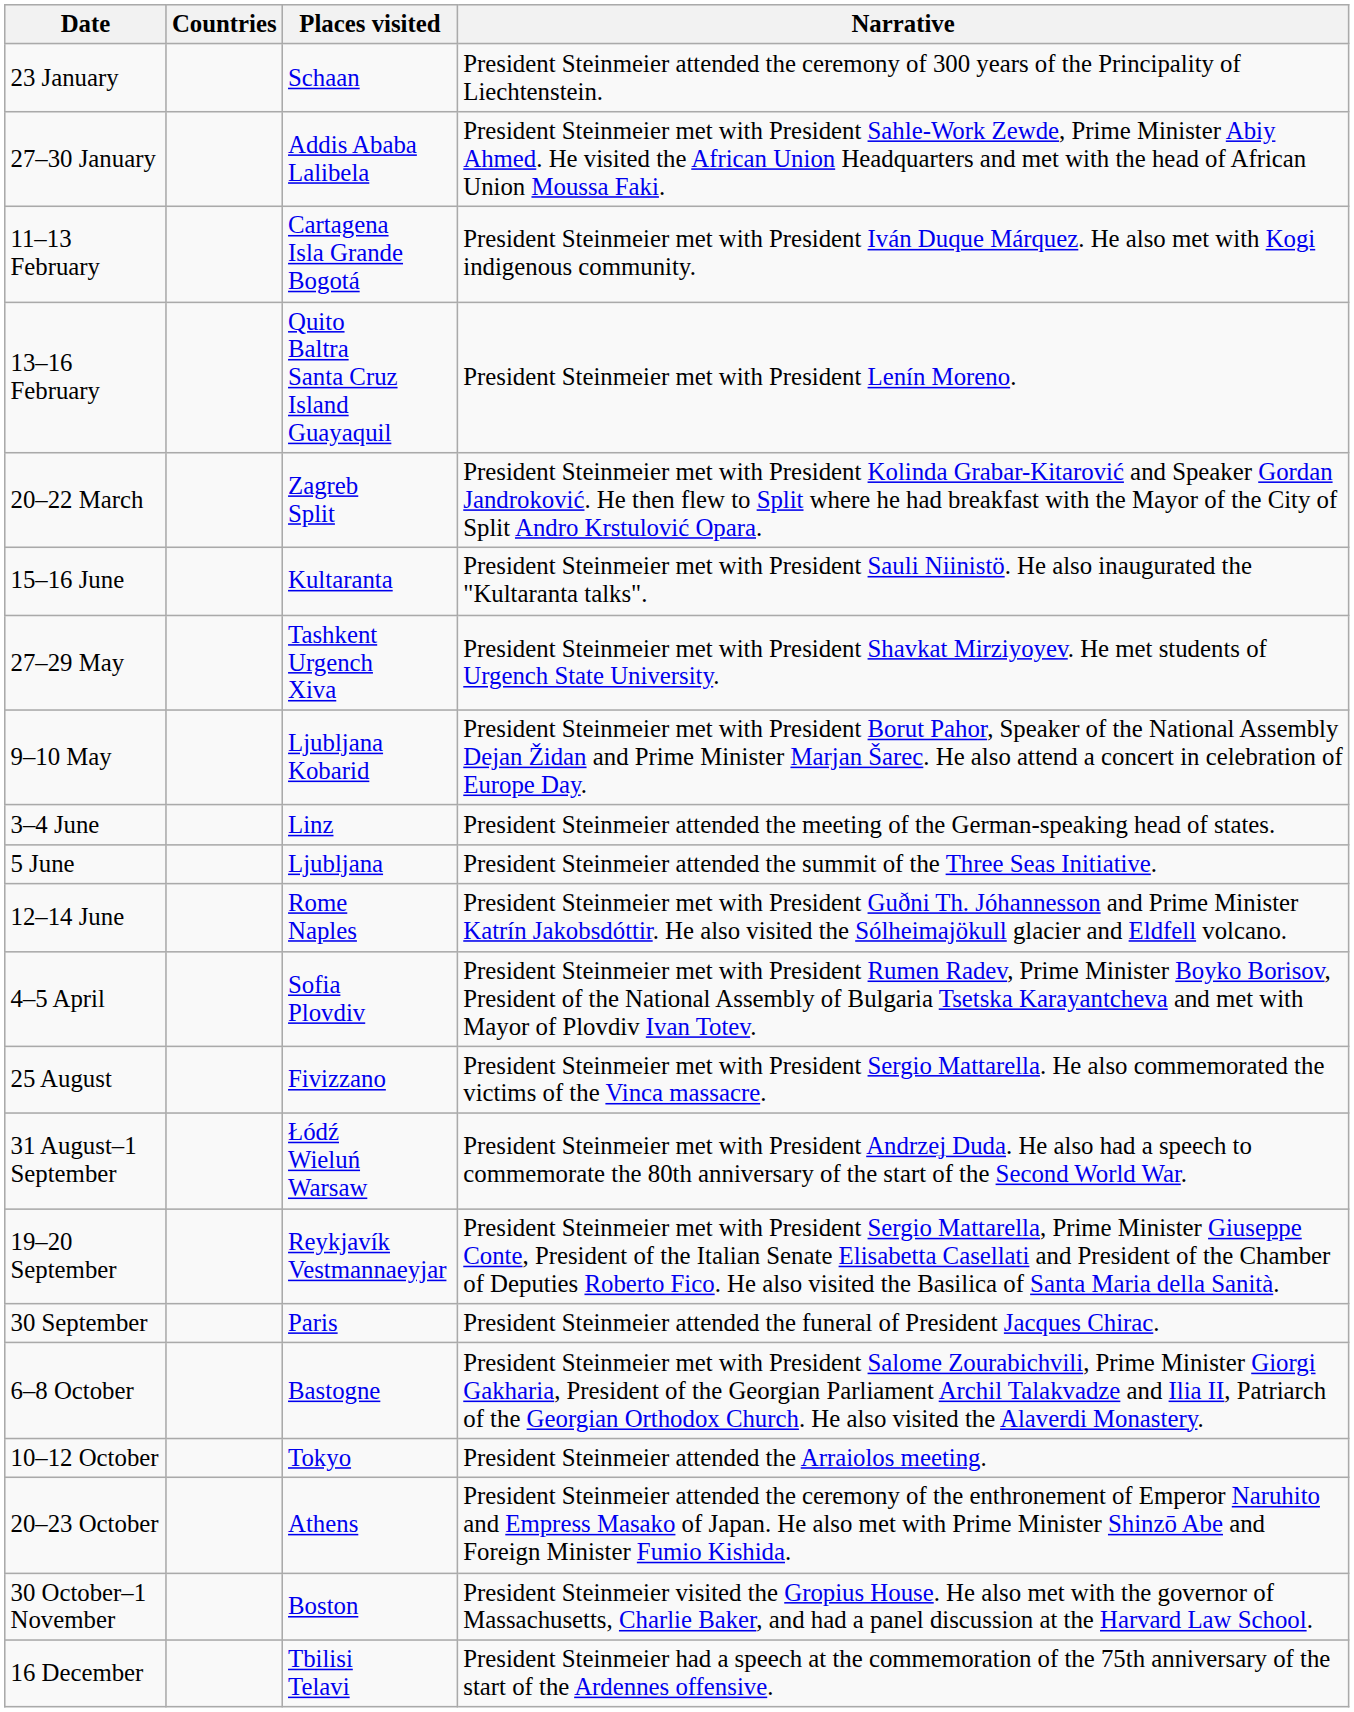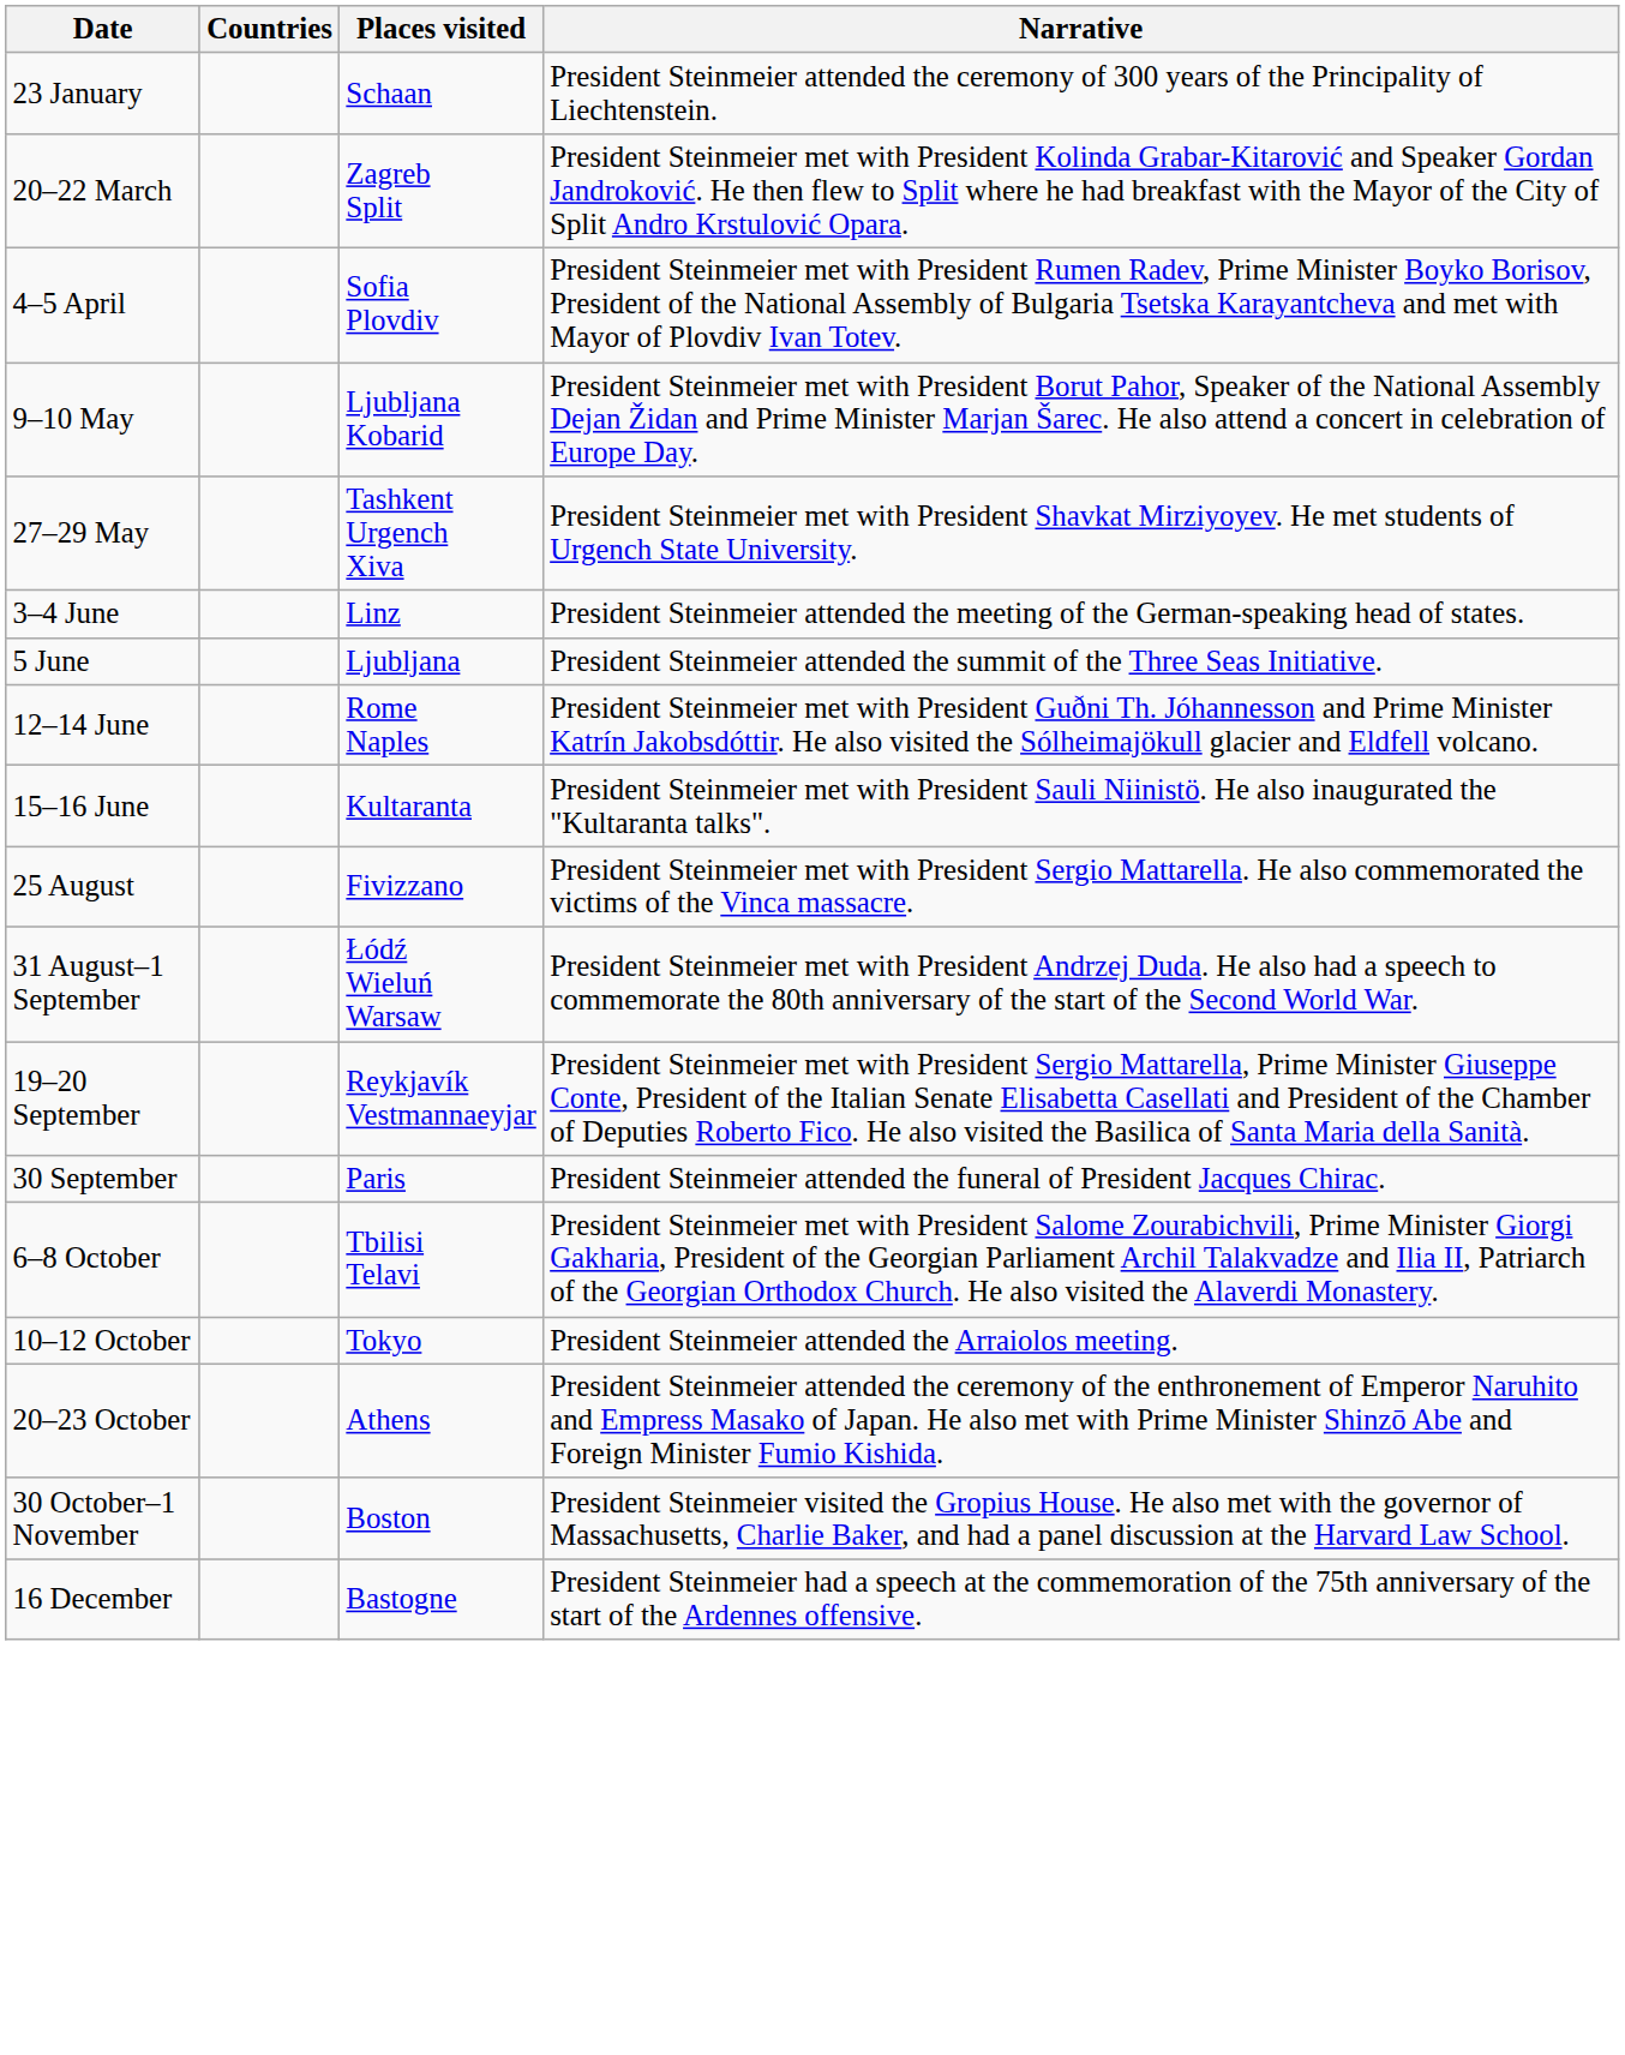- row: 27–30 January | Addis Ababa Lalibela | President Steinmeier met with President Sahle-Work Zewde, Prime Minister Abiy Ahmed. He visited the African Union Headquarters and met with the head of African Union Moussa Faki.
- row: 11–13 February | Cartagena Isla Grande Bogotá | President Steinmeier met with President Iván Duque Márquez. He also met with Kogi indigenous community.
- row: 13–16 February | Quito Baltra Santa Cruz Island Guayaquil | President Steinmeier met with President Lenín Moreno.
rows swapped: 4–5 April <-> 15–16 June
rows swapped: 9–10 May <-> 27–29 May
6–8 October | Places visited: Bastogne -> Tbilisi Telavi
16 December | Places visited: Tbilisi Telavi -> Bastogne
